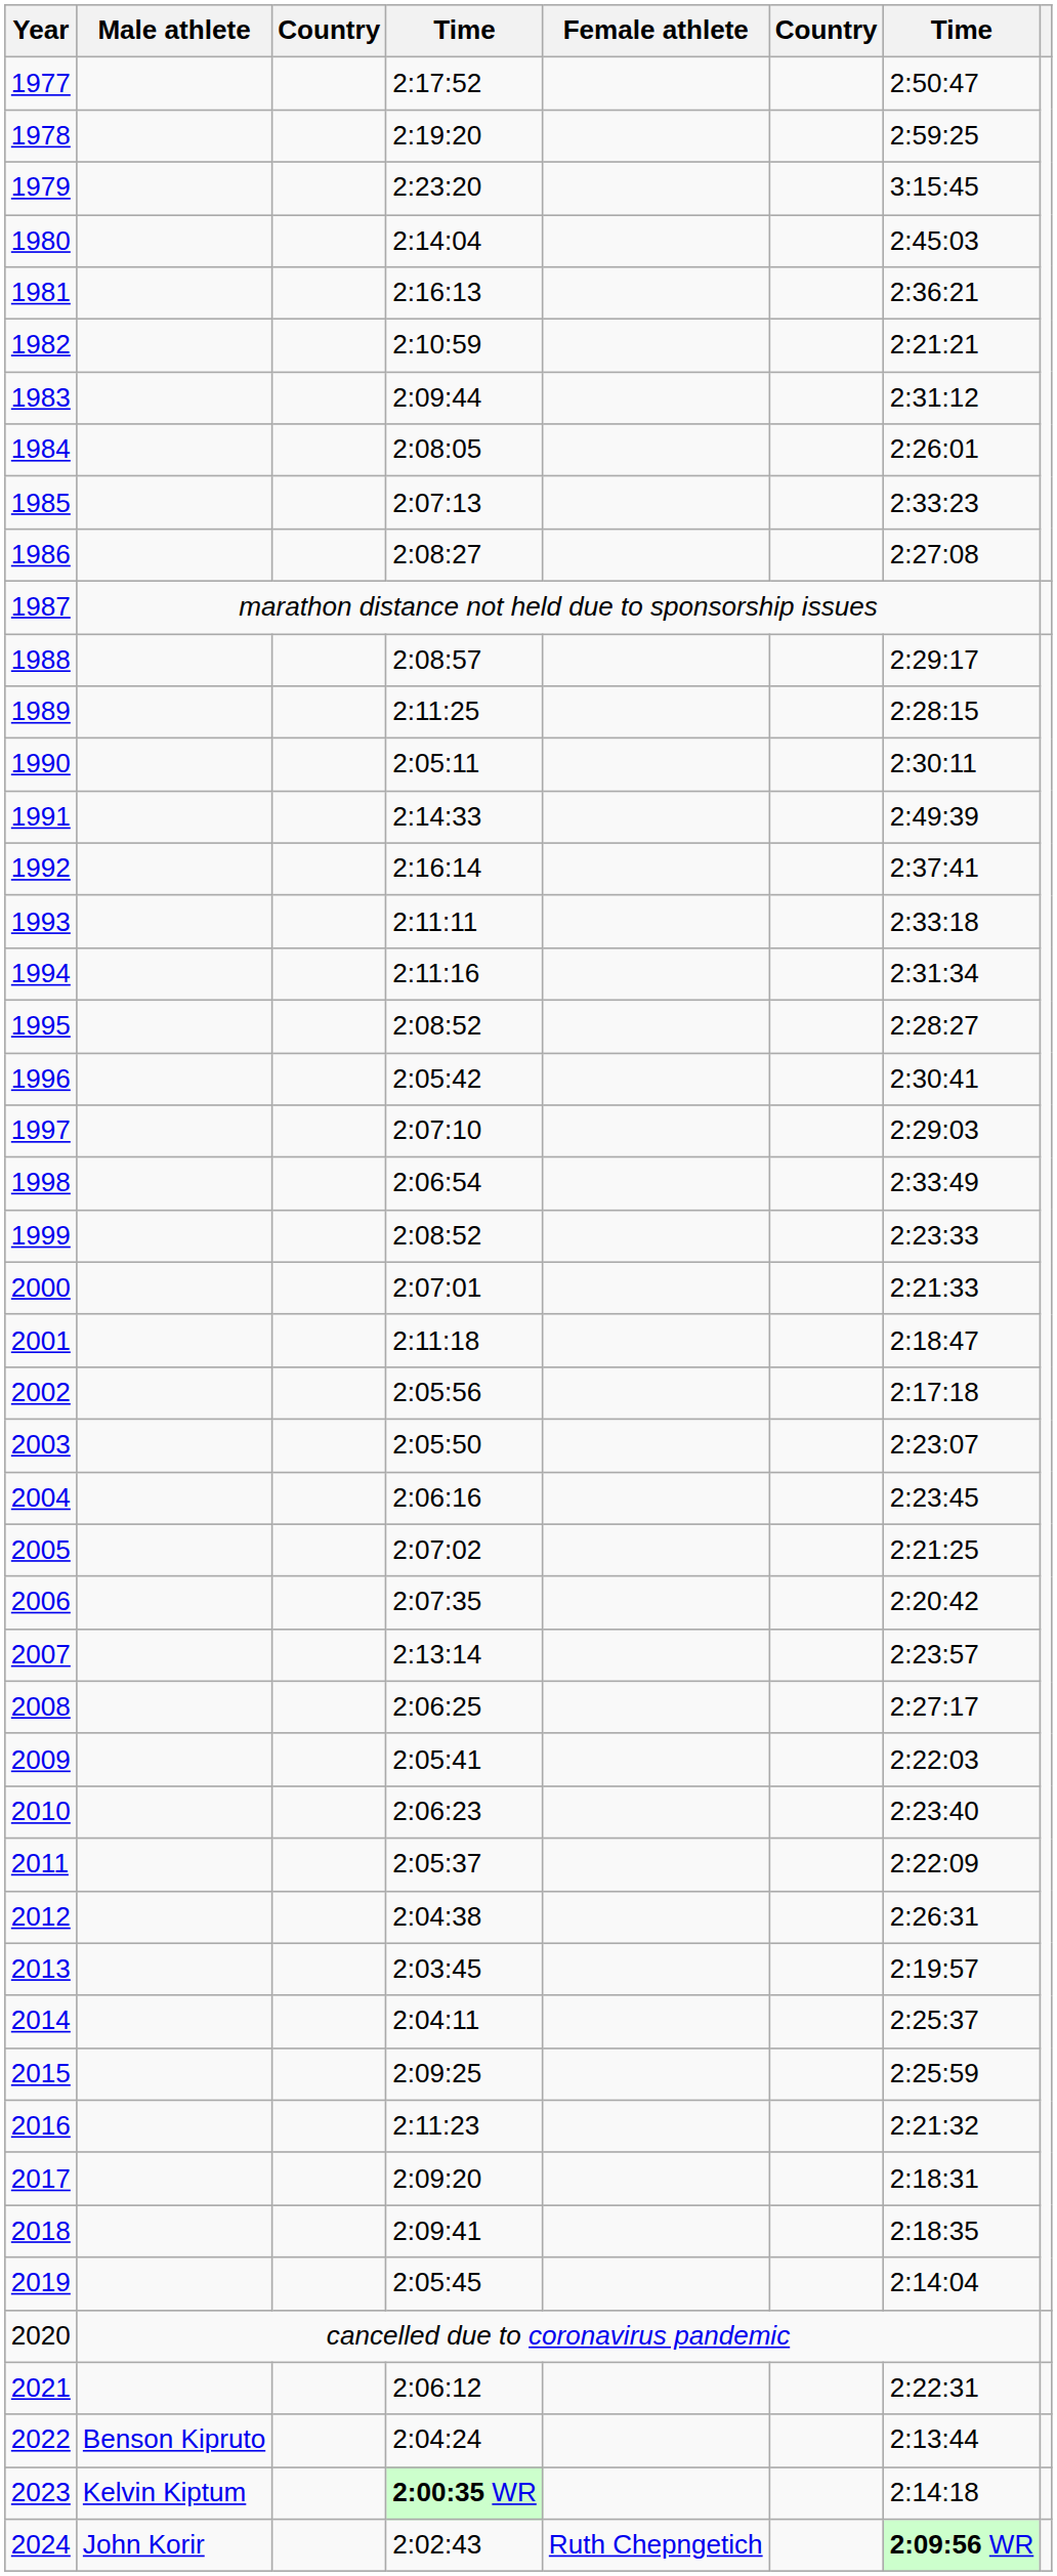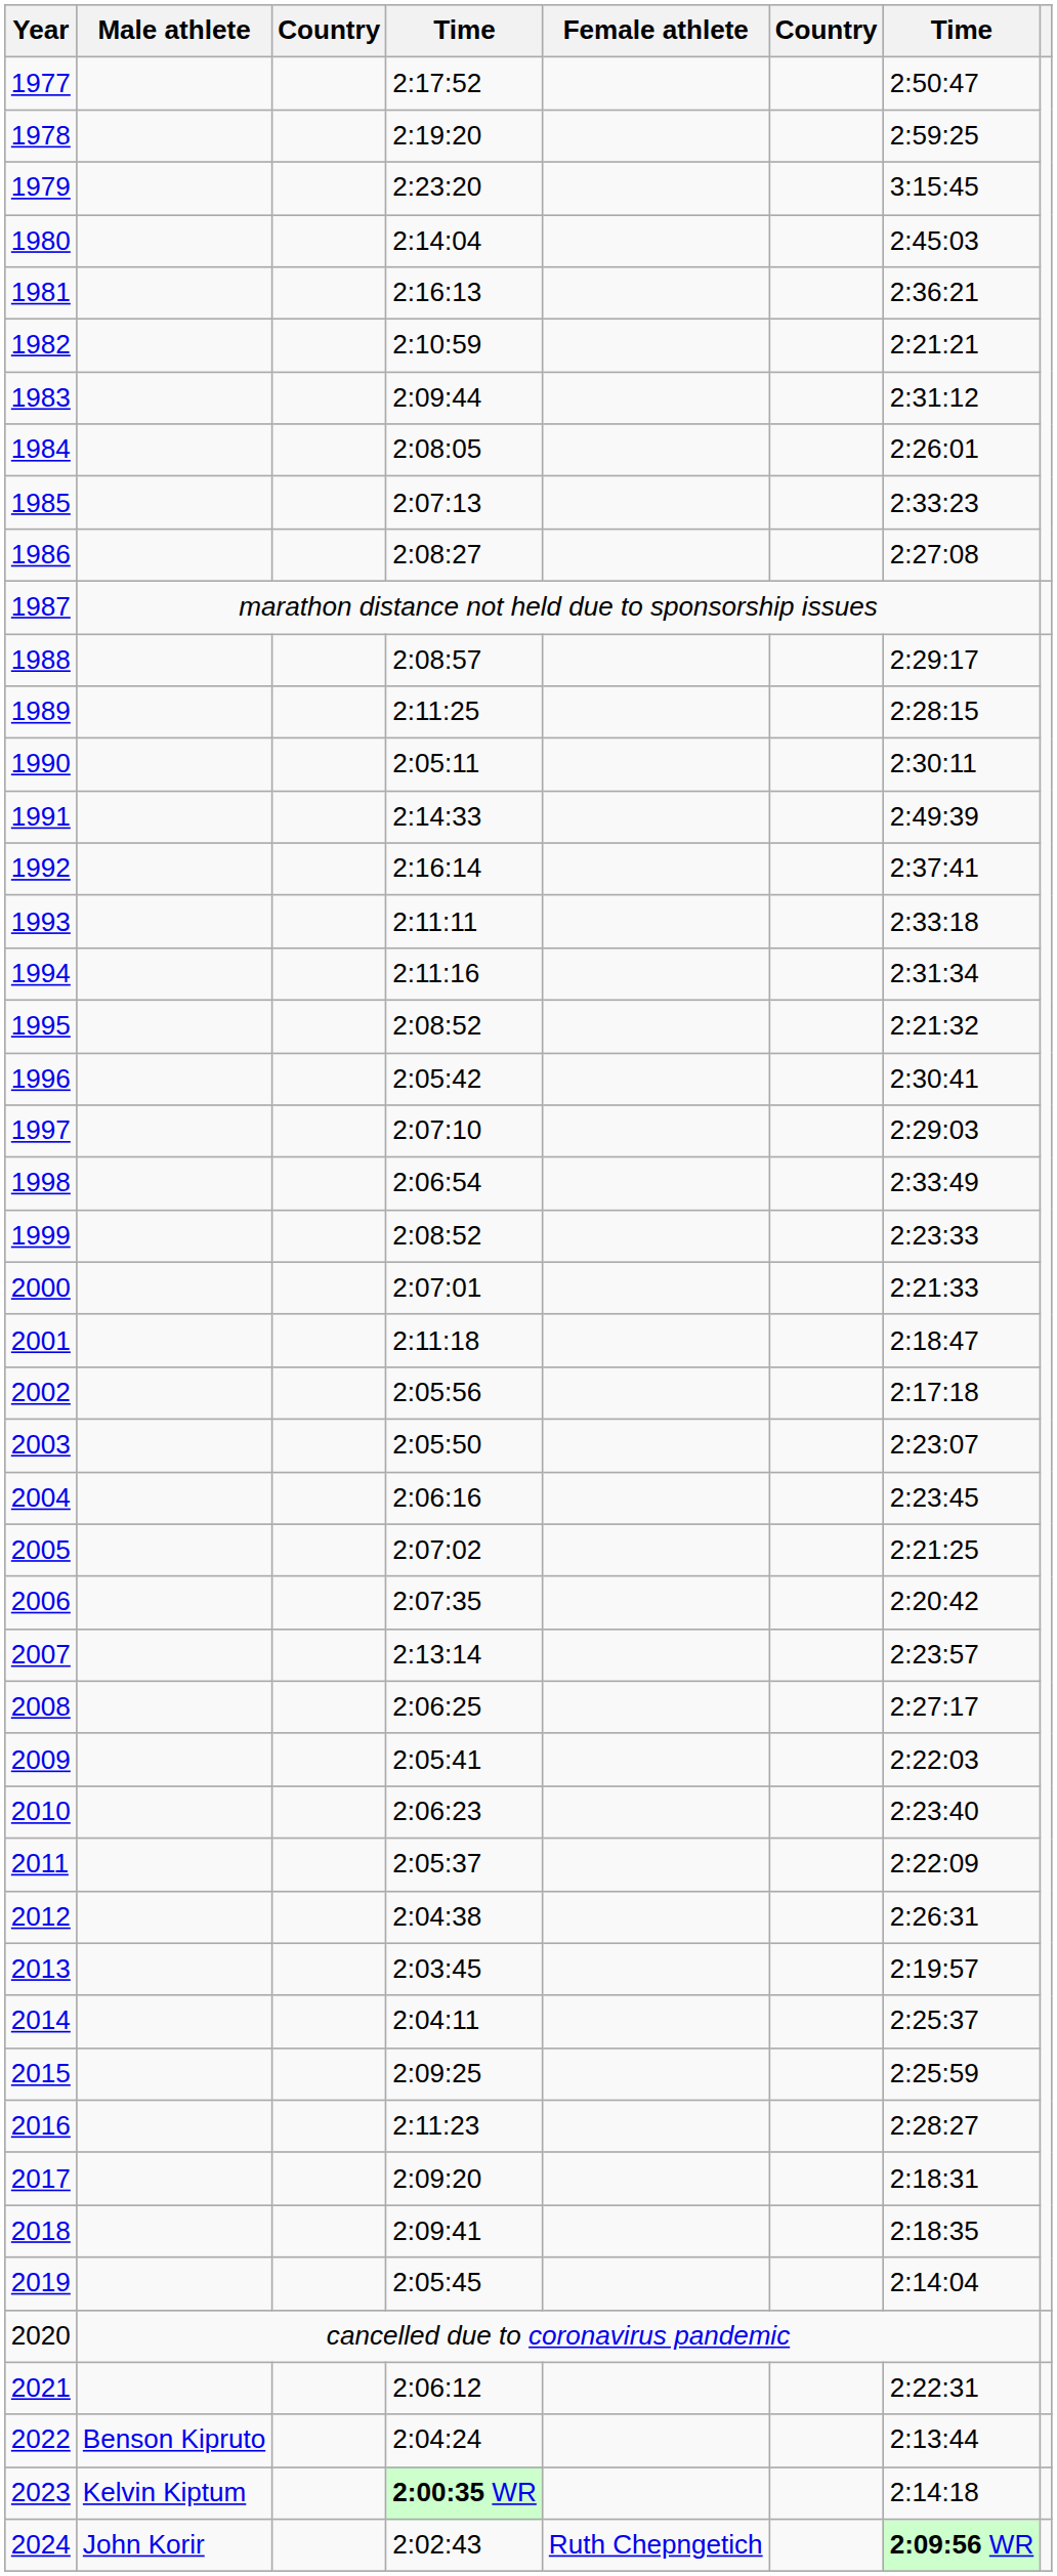1995 | column 7: 2:28:27 -> 2:21:32
2016 | column 7: 2:21:32 -> 2:28:27
